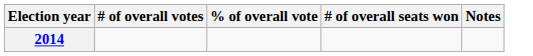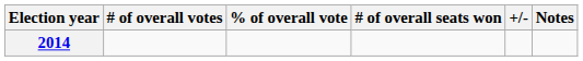+ column: +/-
